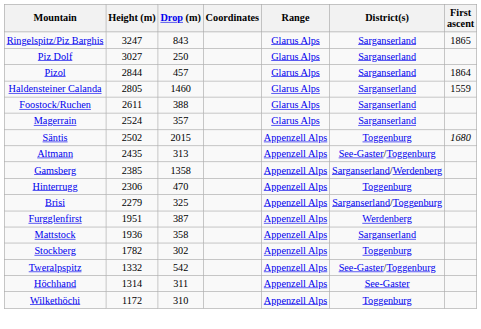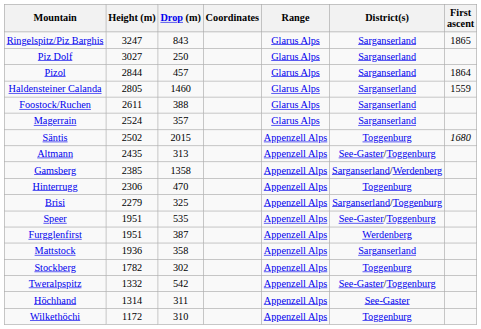+ row: Speer | 1951 | 535 | Appenzell Alps | See-Gaster/Toggenburg
